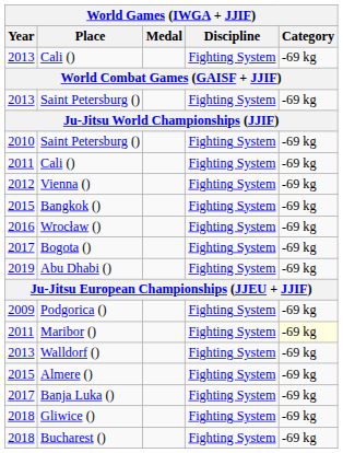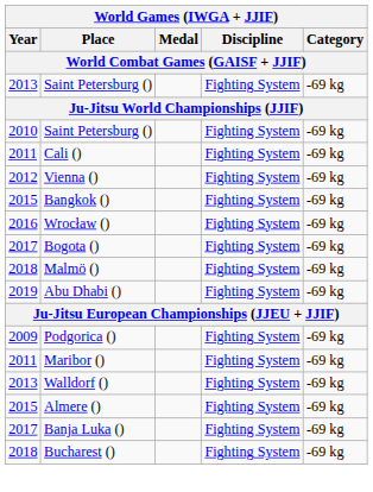- row: 2013 | Cali () | Fighting System | -69 kg
+ row: 2018 | Malmö () | Fighting System | -69 kg
Maribor () | Category: lightyellow background -> no background
- row: 2018 | Gliwice () | Fighting System | -69 kg
